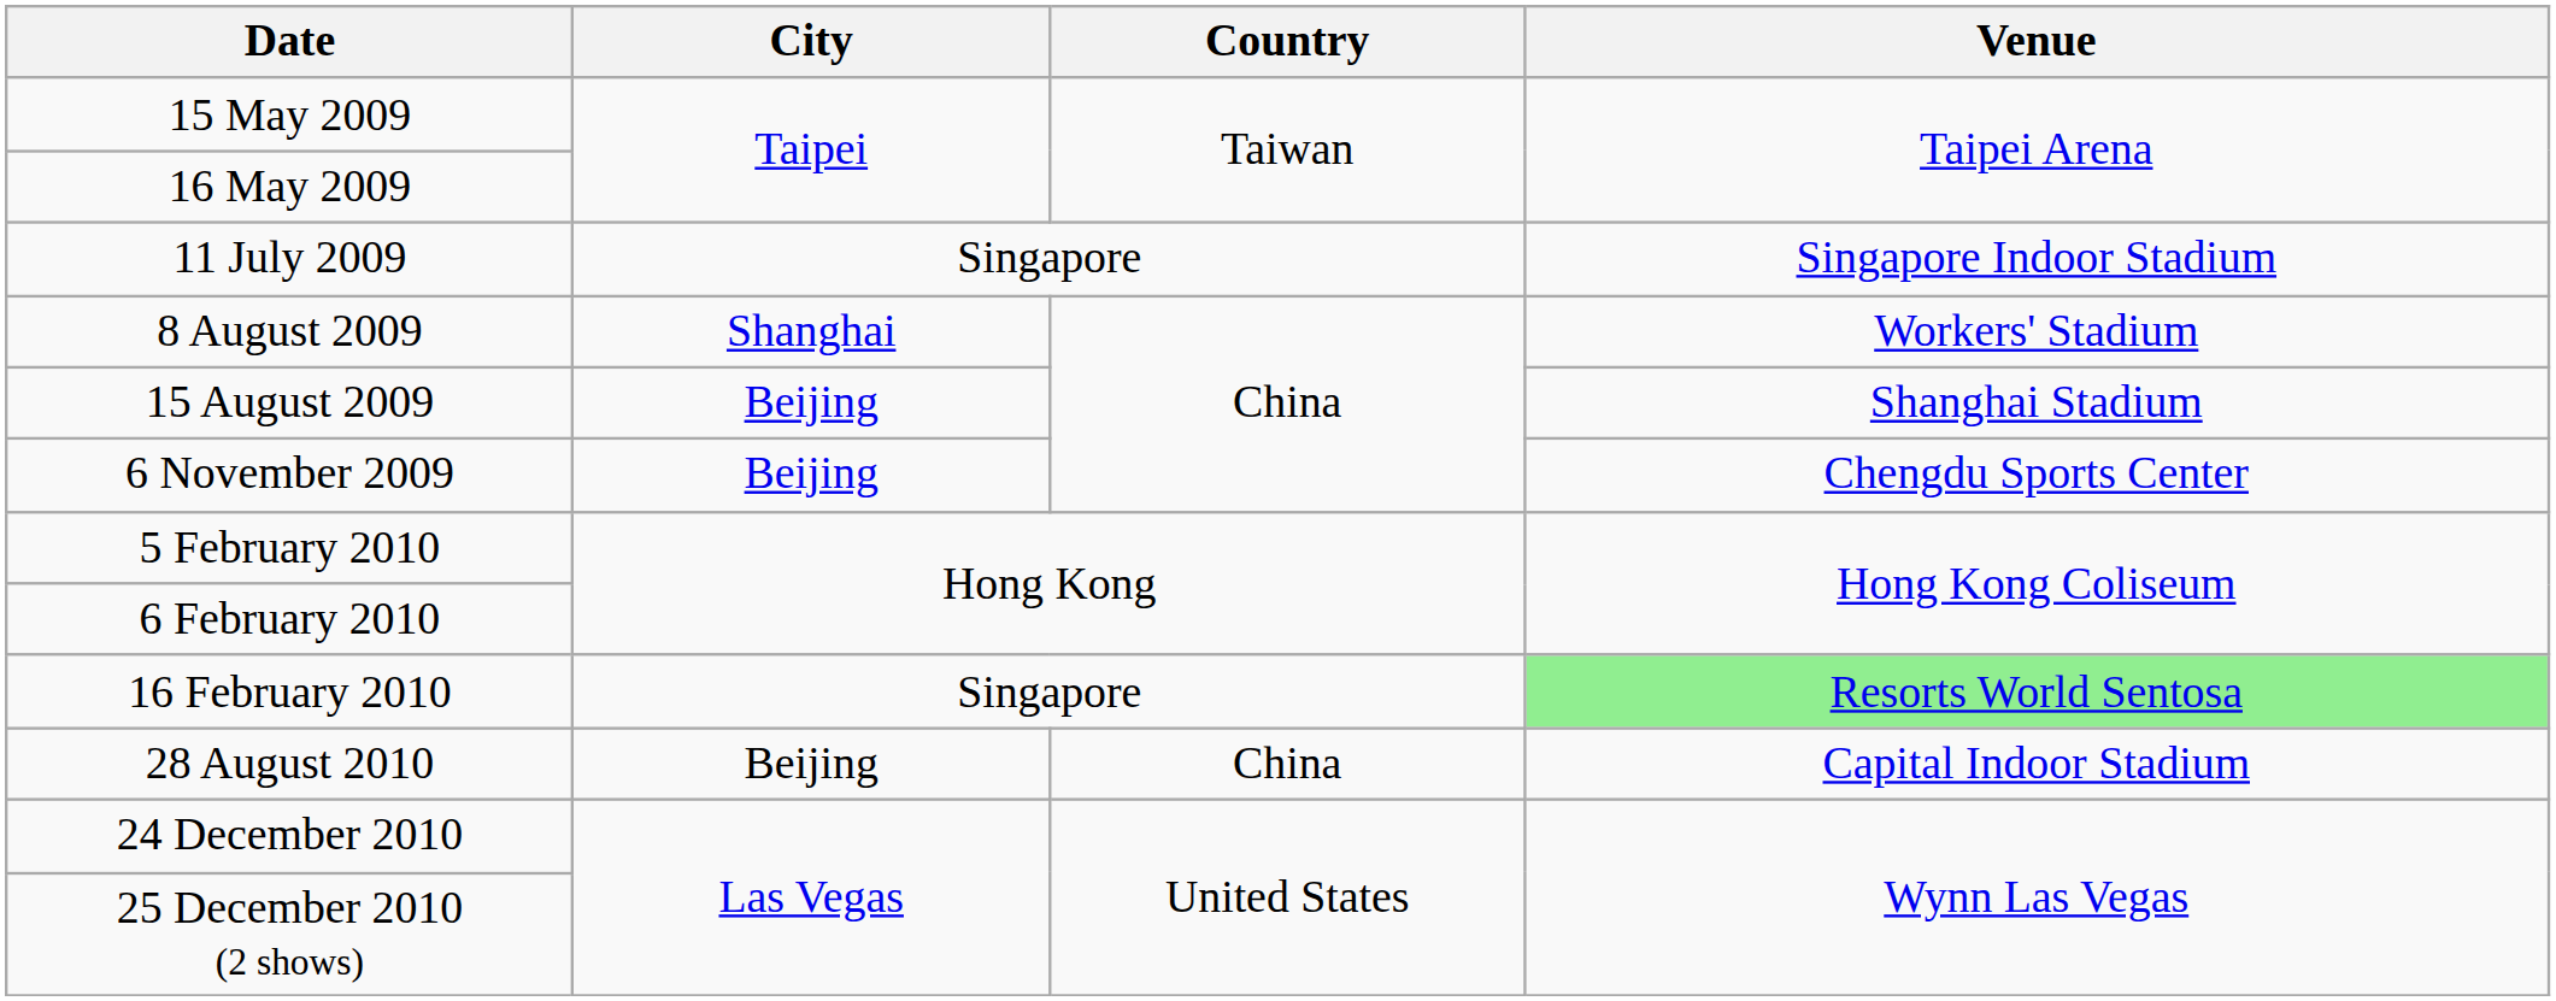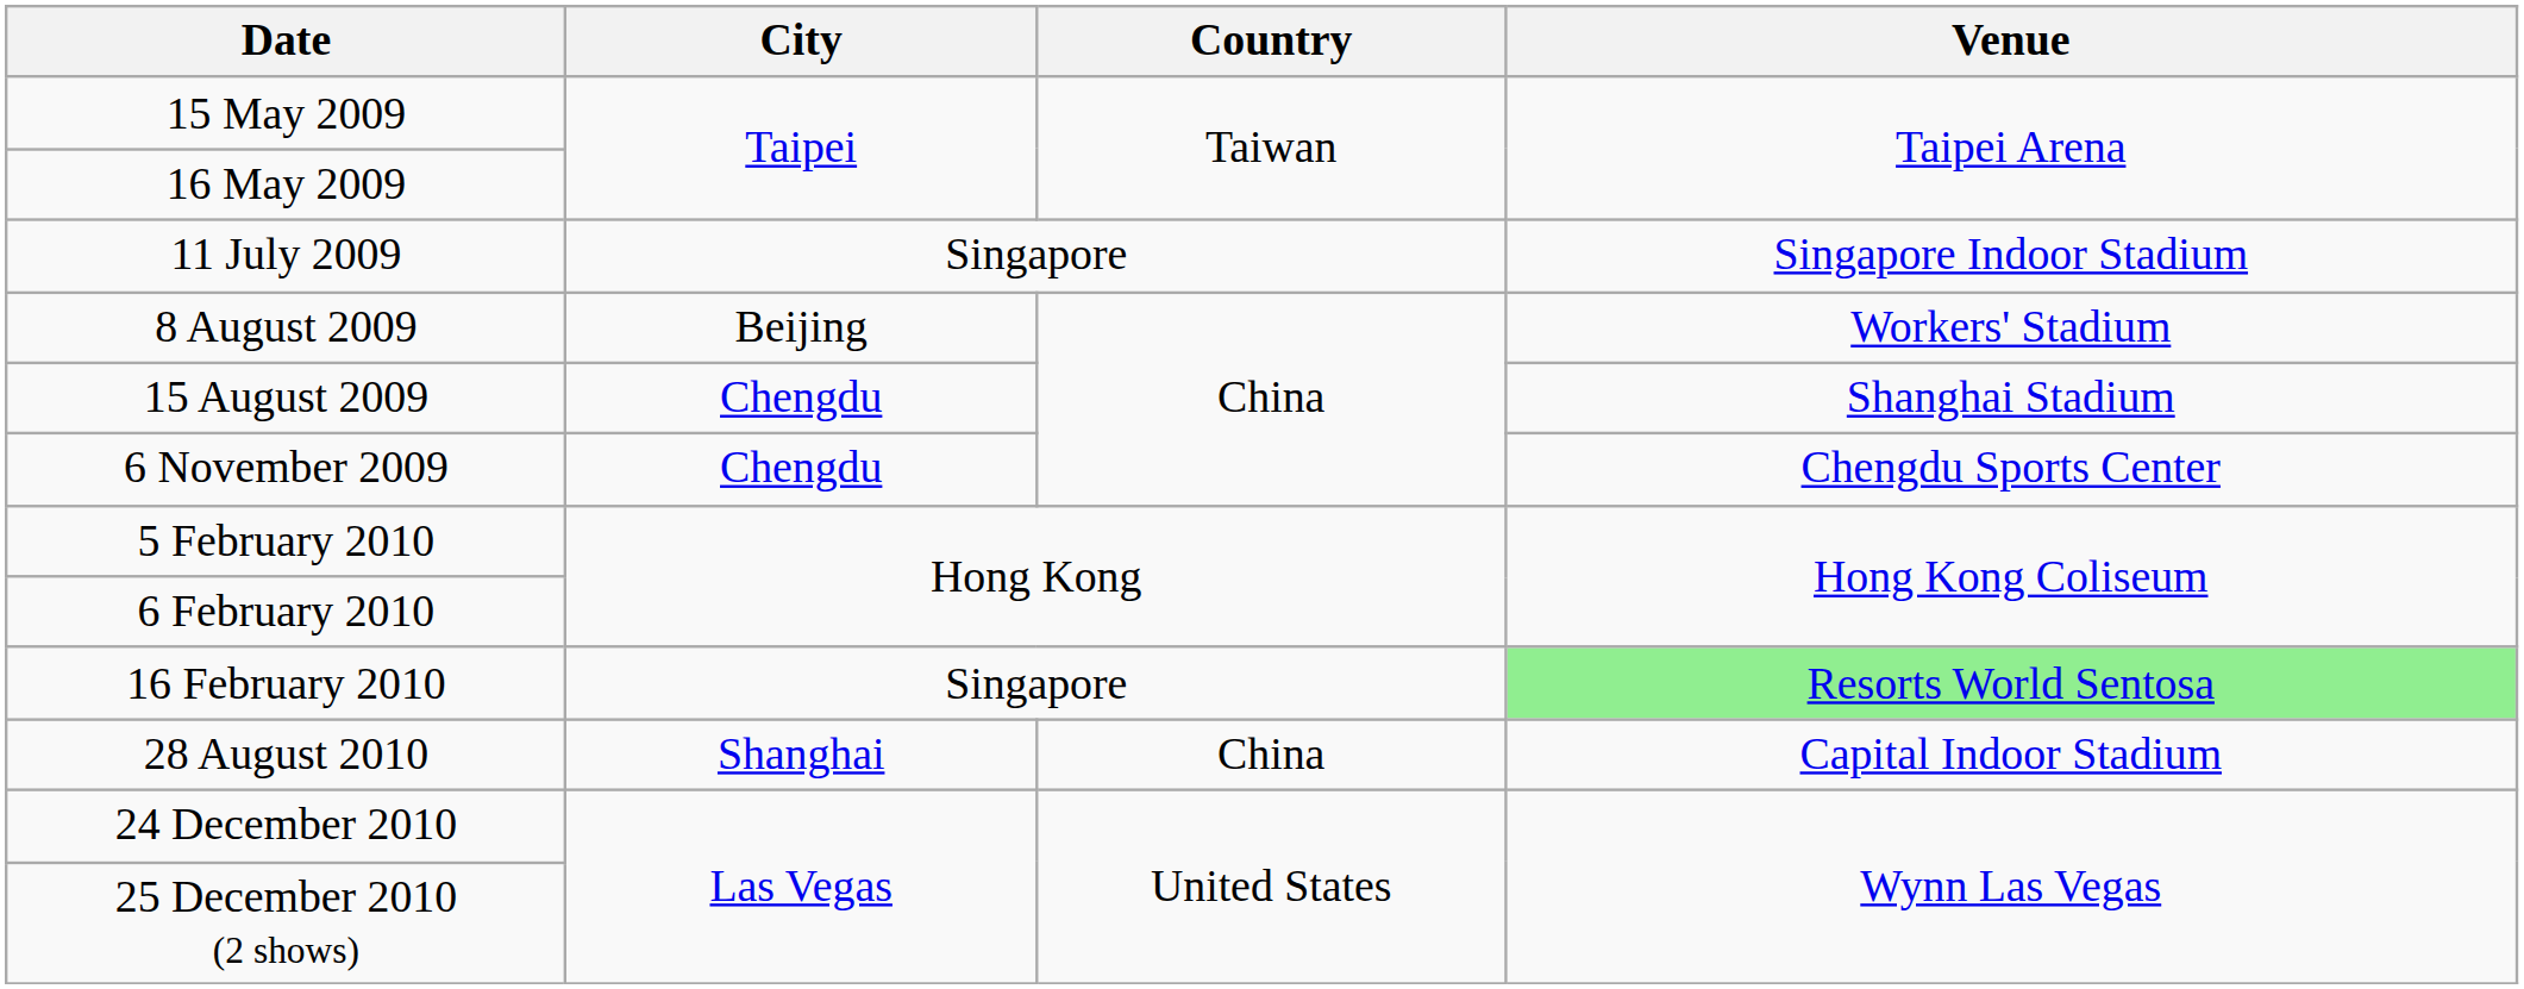8 August 2009 | City: Shanghai -> Beijing
15 August 2009 | City: Beijing -> Chengdu
6 November 2009 | City: Beijing -> Chengdu
28 August 2010 | City: Beijing -> Shanghai
